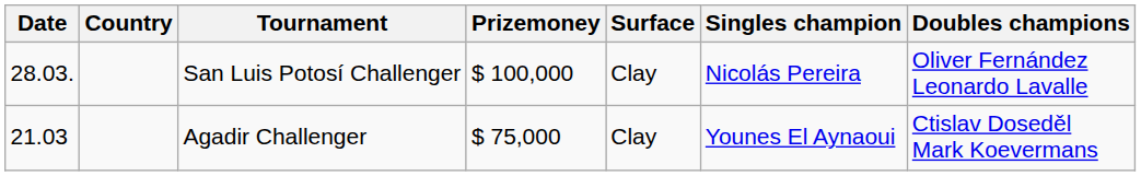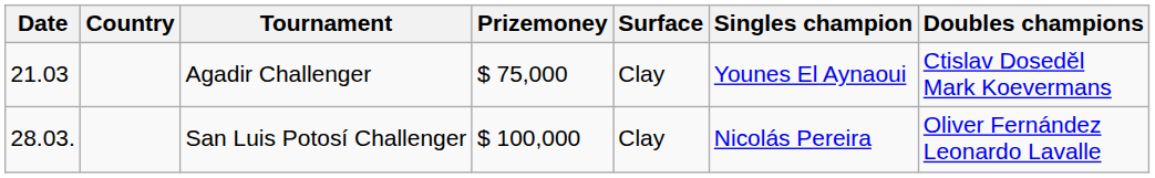rows swapped: Agadir Challenger <-> San Luis Potosí Challenger
